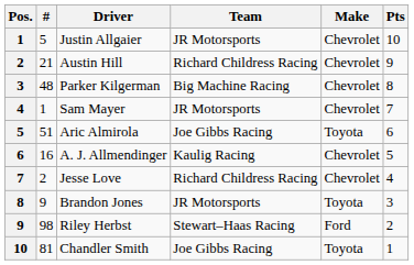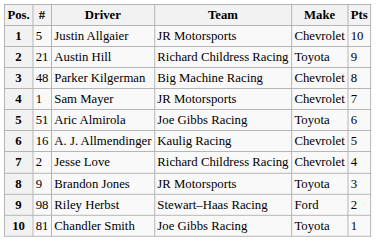Austin Hill | Make: Chevrolet -> Toyota
